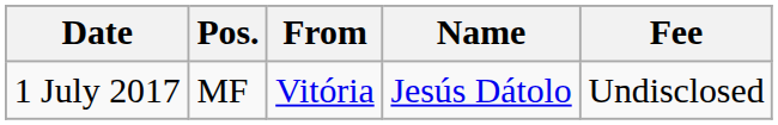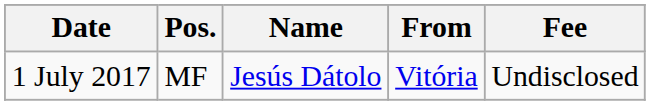columns swapped: Name <-> From
